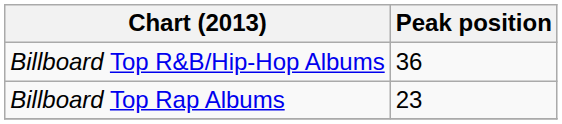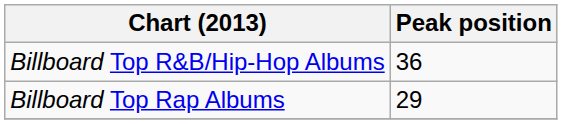Billboard Top Rap Albums | Peak position: 23 -> 29
